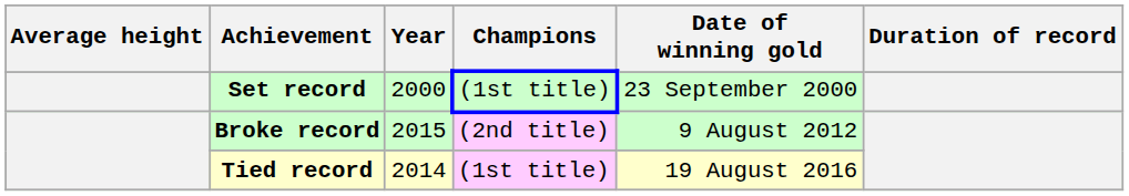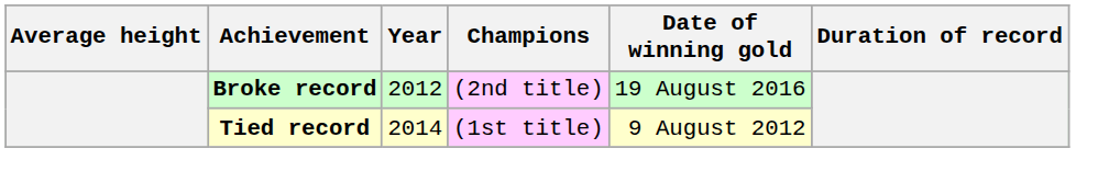- row: Set record | 2000 | (1st title) | 23 September 2000
Broke record | Year: 2015 -> 2012
Broke record | Date of winning gold: 9 August 2012 -> 19 August 2016
Tied record | Date of winning gold: 19 August 2016 -> 9 August 2012
